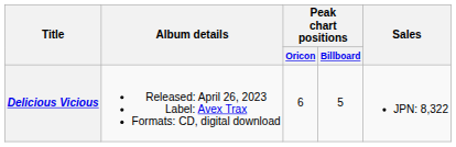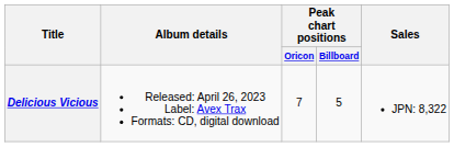Delicious Vicious | Peak chart positions / Oricon: 6 -> 7
